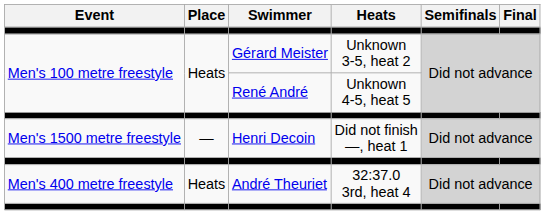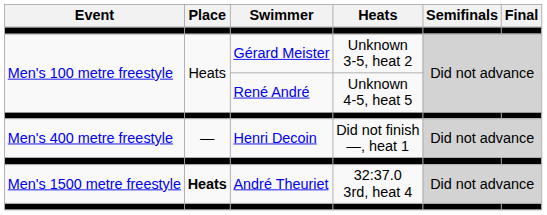Henri Decoin | Event: Men's 1500 metre freestyle -> Men's 400 metre freestyle
André Theuriet | Event: Men's 400 metre freestyle -> Men's 1500 metre freestyle
André Theuriet | Place: normal -> bold
